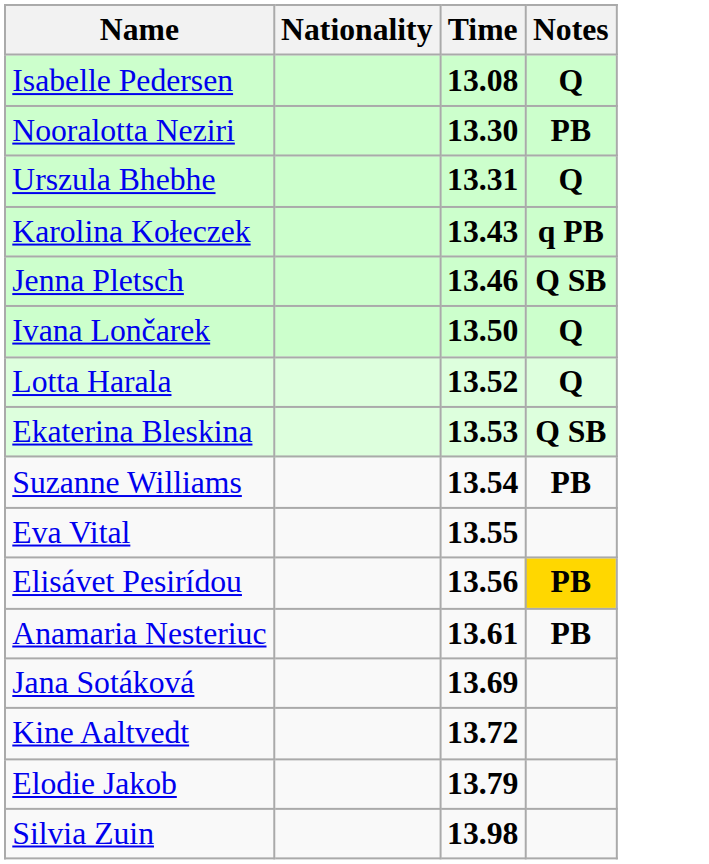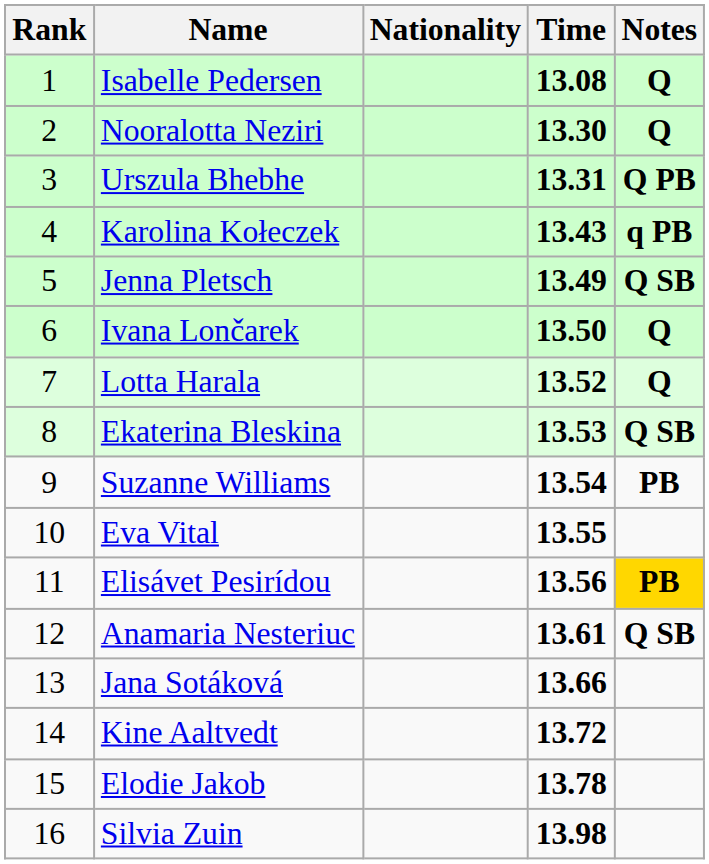+ column: Rank | 1 | 2 | 3 | 4 | 5 | 6 | 7 | 8 | 9 | 10 | 11 | 12 | 13 | 14 | 15 | 16
Nooralotta Neziri | Notes: PB -> Q
Urszula Bhebhe | Notes: Q -> Q PB
Jenna Pletsch | Time: 13.46 -> 13.49
Anamaria Nesteriuc | Notes: PB -> Q SB
Jana Sotáková | Time: 13.69 -> 13.66
Elodie Jakob | Time: 13.79 -> 13.78
